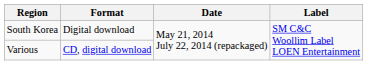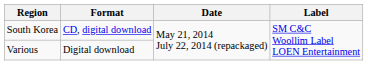South Korea | Format: Digital download -> CD, digital download
Various | Format: CD, digital download -> Digital download
